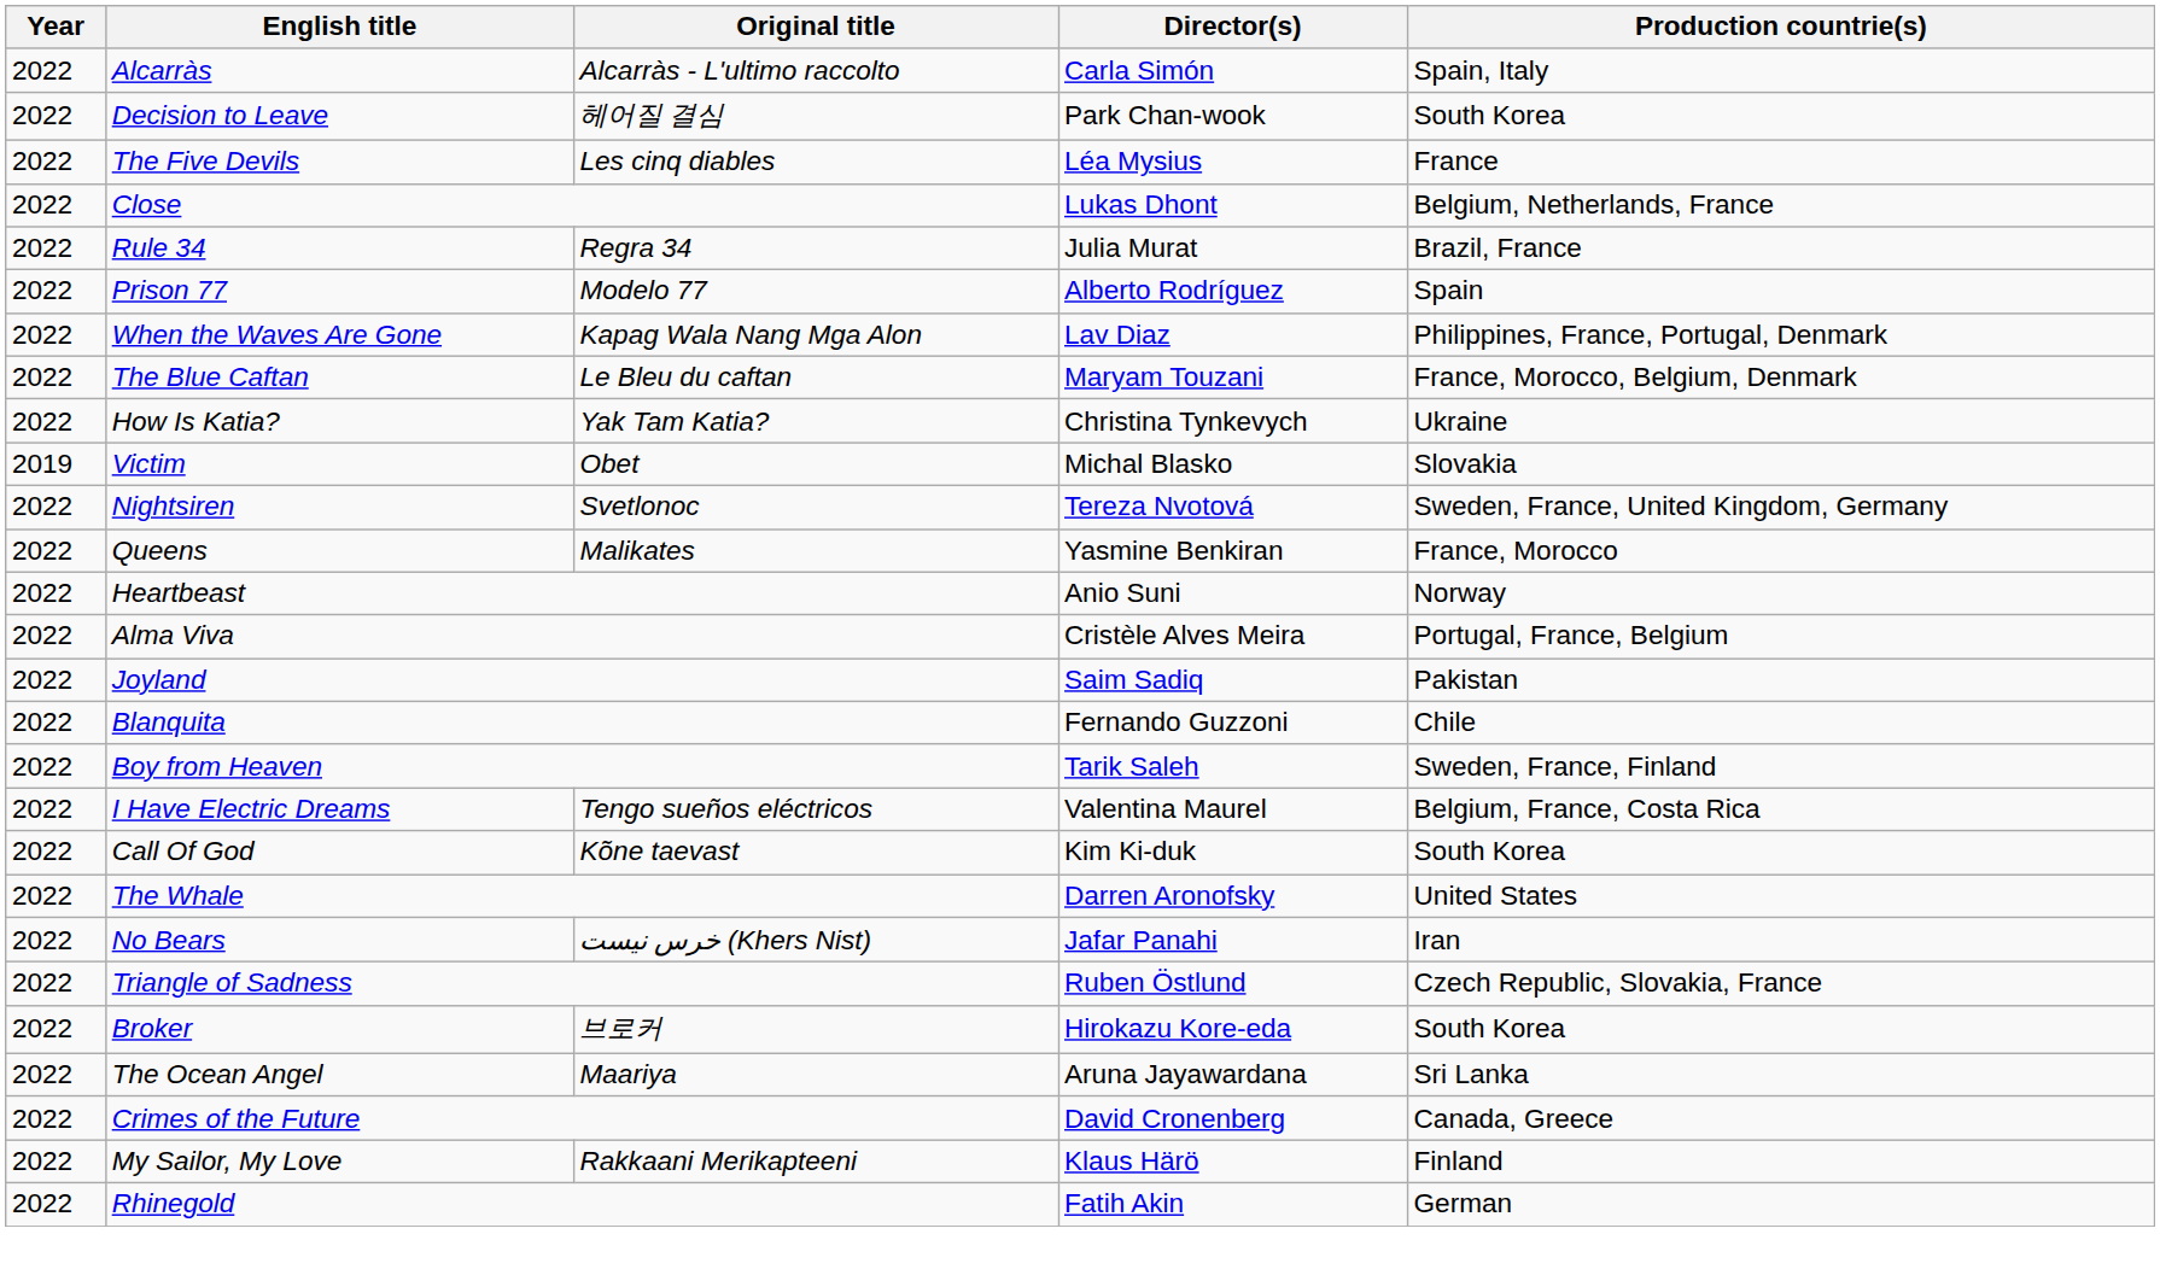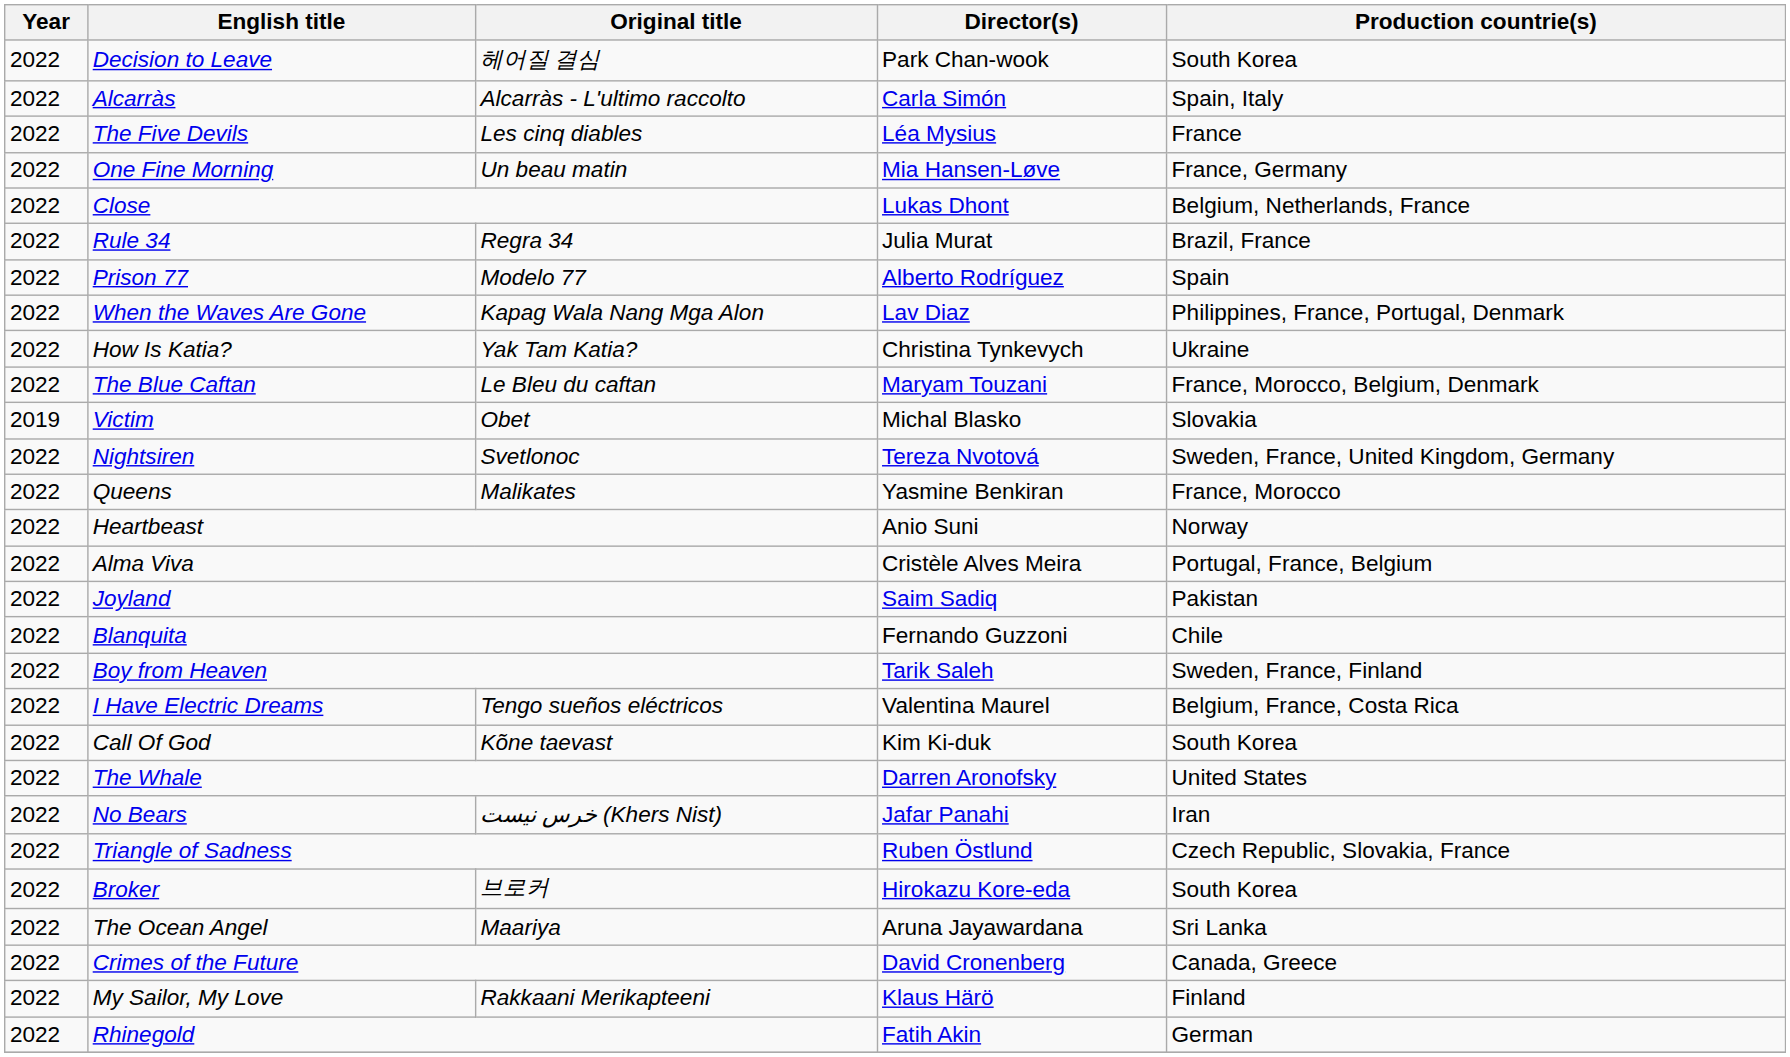rows swapped: Decision to Leave <-> Alcarràs
+ row: 2022 | One Fine Morning | Un beau matin | Mia Hansen-Løve | France, Germany
rows swapped: The Blue Caftan <-> How Is Katia?
